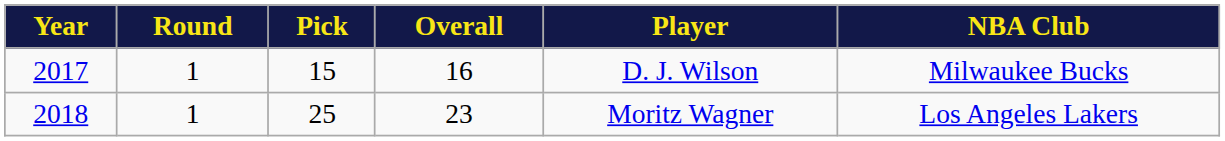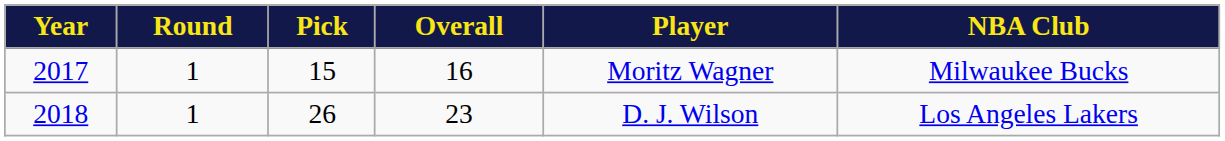2017 | Player: D. J. Wilson -> Moritz Wagner
2018 | Pick: 25 -> 26
2018 | Player: Moritz Wagner -> D. J. Wilson
